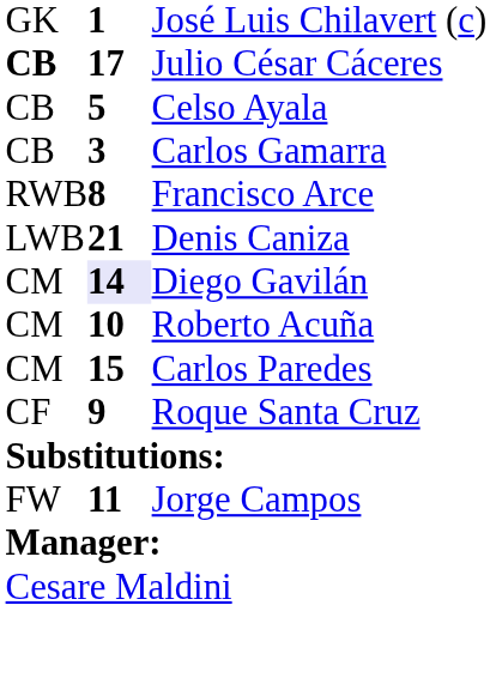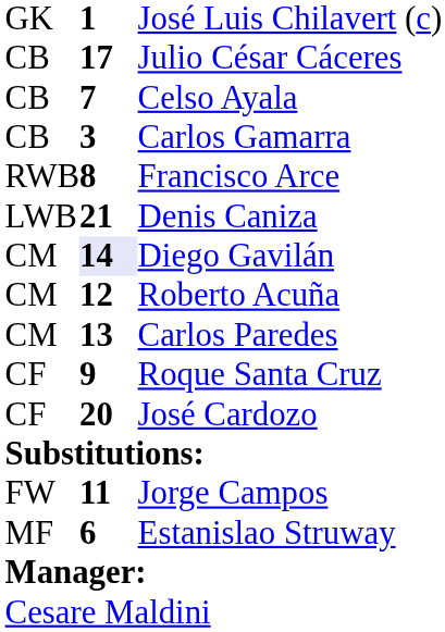Julio César Cáceres | column 1: bold -> normal
Celso Ayala | column 2: 5 -> 7
Roberto Acuña | column 2: 10 -> 12
Carlos Paredes | column 2: 15 -> 13
+ row: CF | 20 | José Cardozo
+ row: MF | 6 | Estanislao Struway
